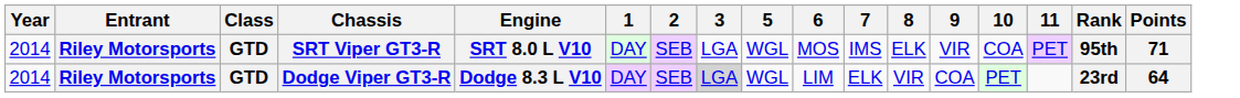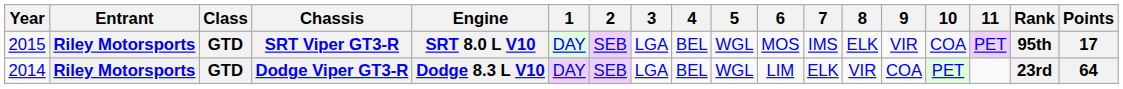+ column: 4 | BEL | BEL
SRT Viper GT3-R | Year: 2014 -> 2015
SRT Viper GT3-R | Points: 71 -> 17
Dodge Viper GT3-R | 3: lightgrey background -> no background
